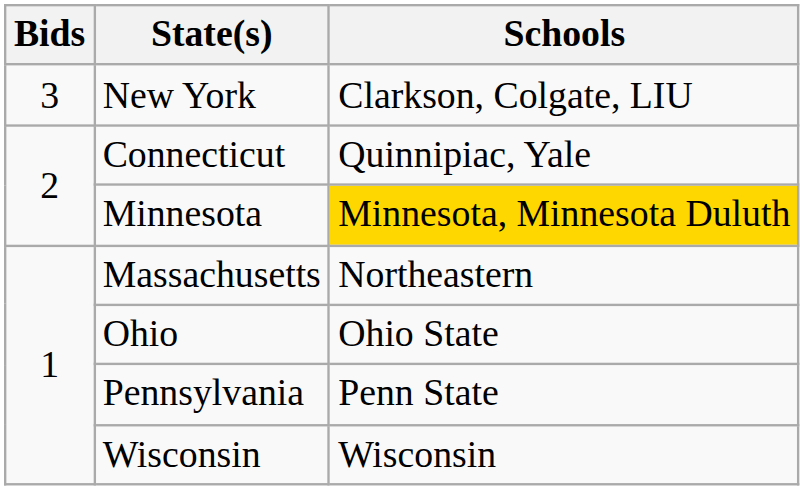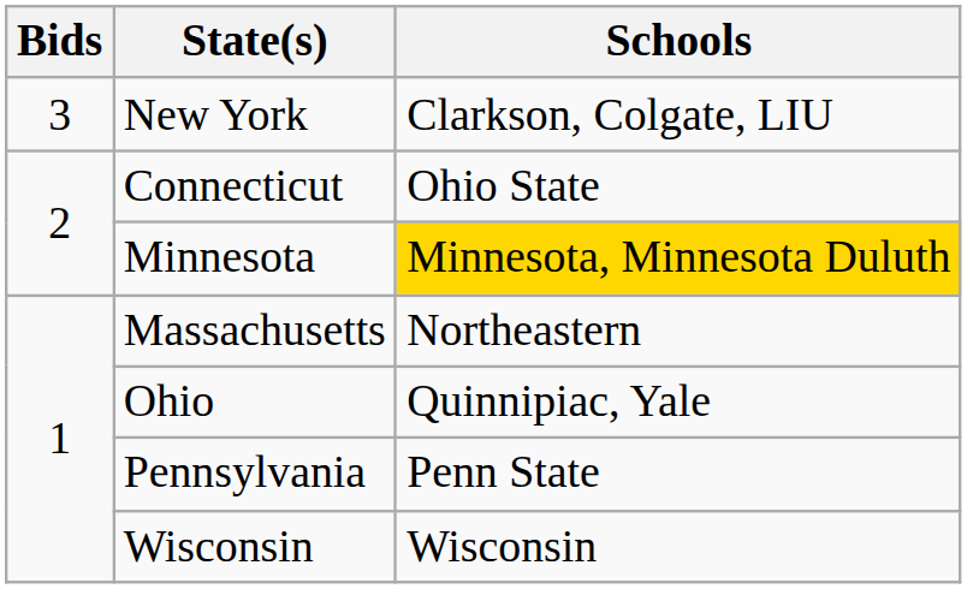Connecticut | Schools: Quinnipiac, Yale -> Ohio State
Ohio | Schools: Ohio State -> Quinnipiac, Yale
